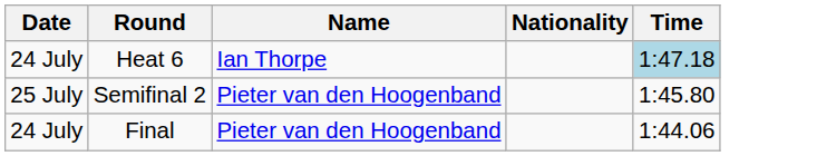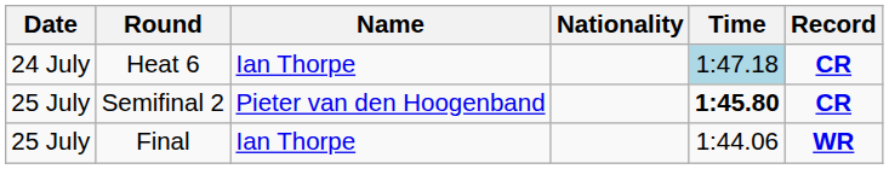+ column: Record | CR | CR | WR
Semifinal 2 | Time: normal -> bold
Final | Date: 24 July -> 25 July
Final | Name: Pieter van den Hoogenband -> Ian Thorpe
